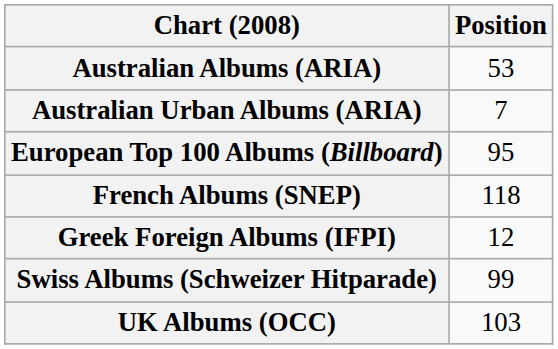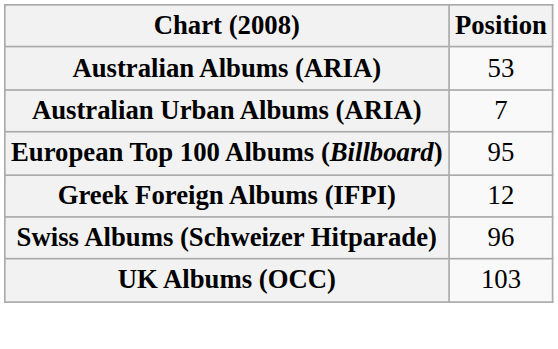- row: French Albums (SNEP) | 118
Swiss Albums (Schweizer Hitparade) | Position: 99 -> 96
